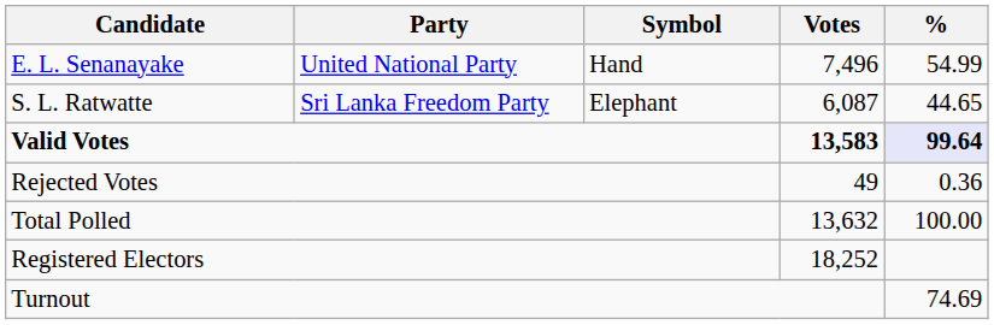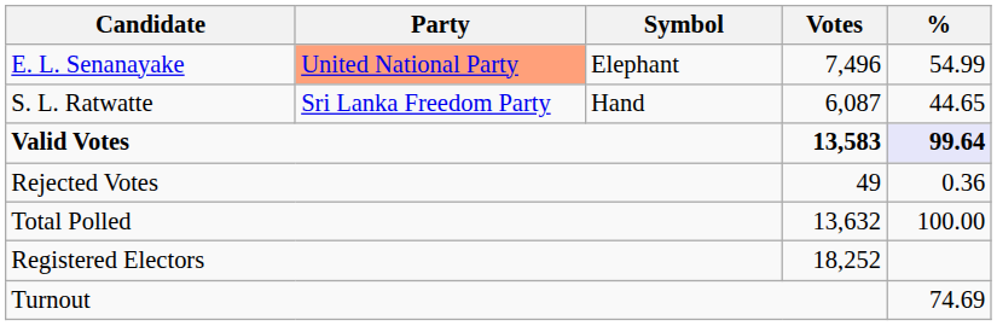E. L. Senanayake | Party: no background -> lightsalmon background
E. L. Senanayake | Symbol: Hand -> Elephant
S. L. Ratwatte | Symbol: Elephant -> Hand
